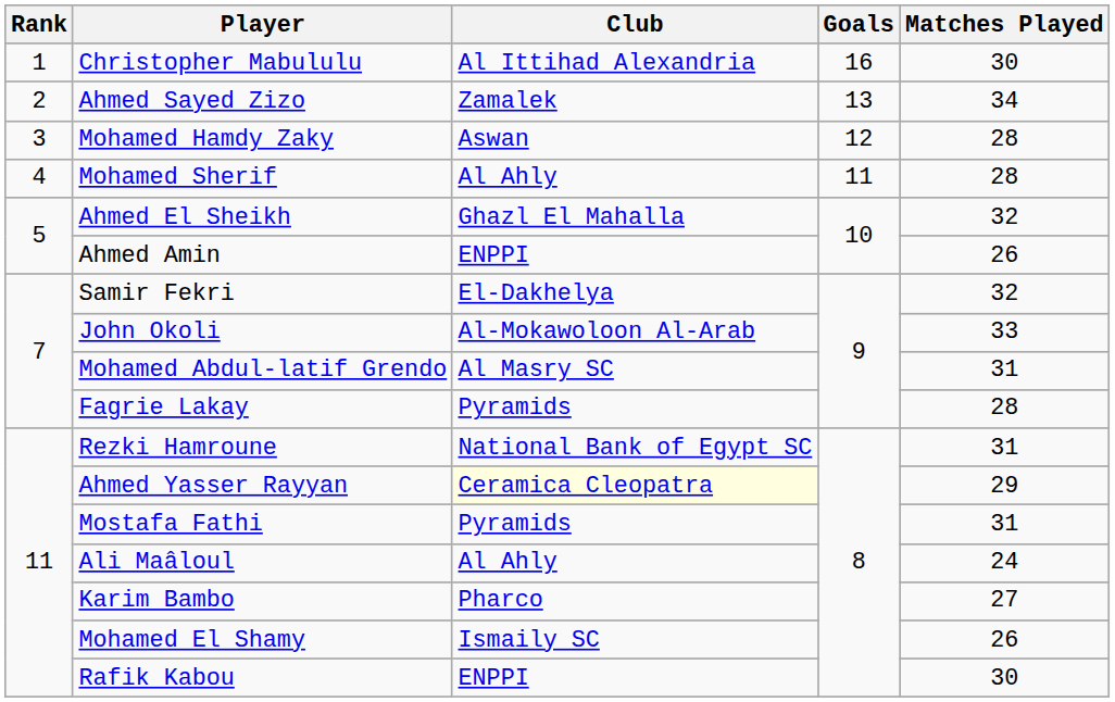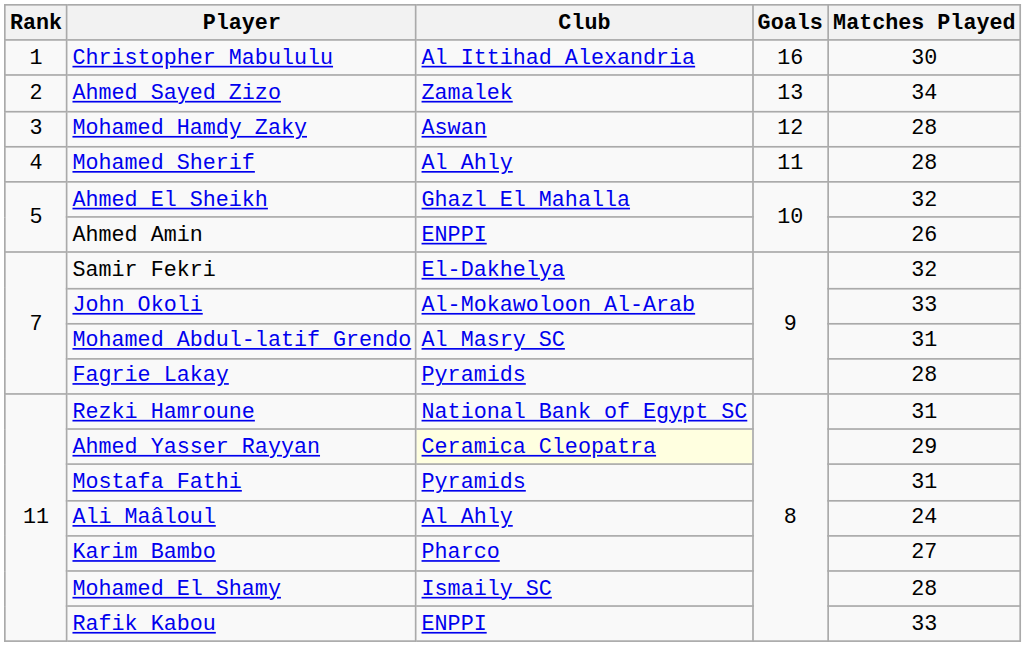Mohamed El Shamy | Matches Played: 26 -> 28
Rafik Kabou | Matches Played: 30 -> 33
